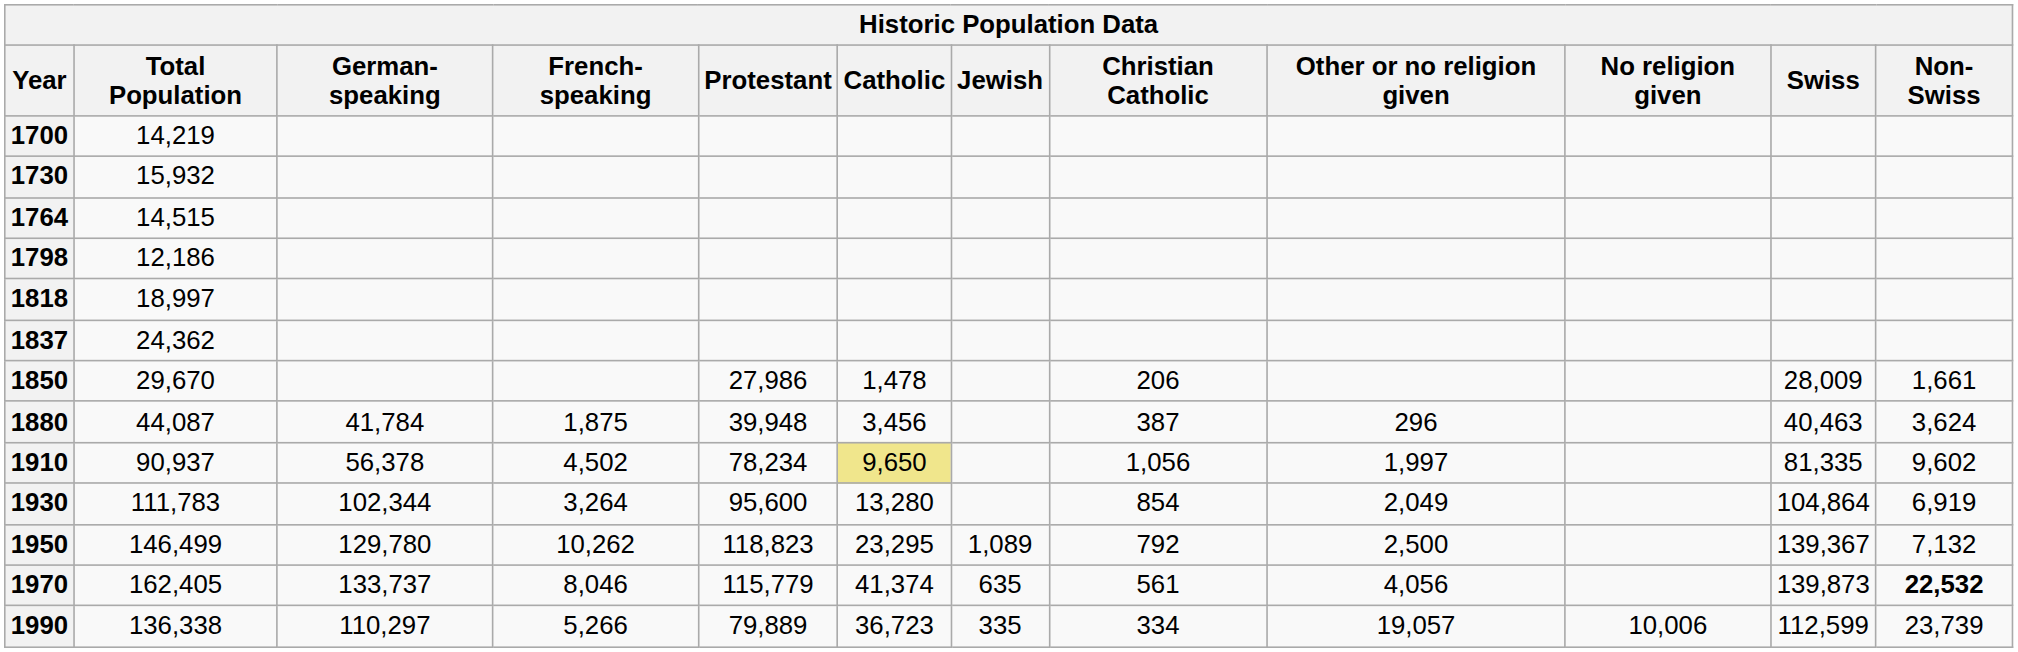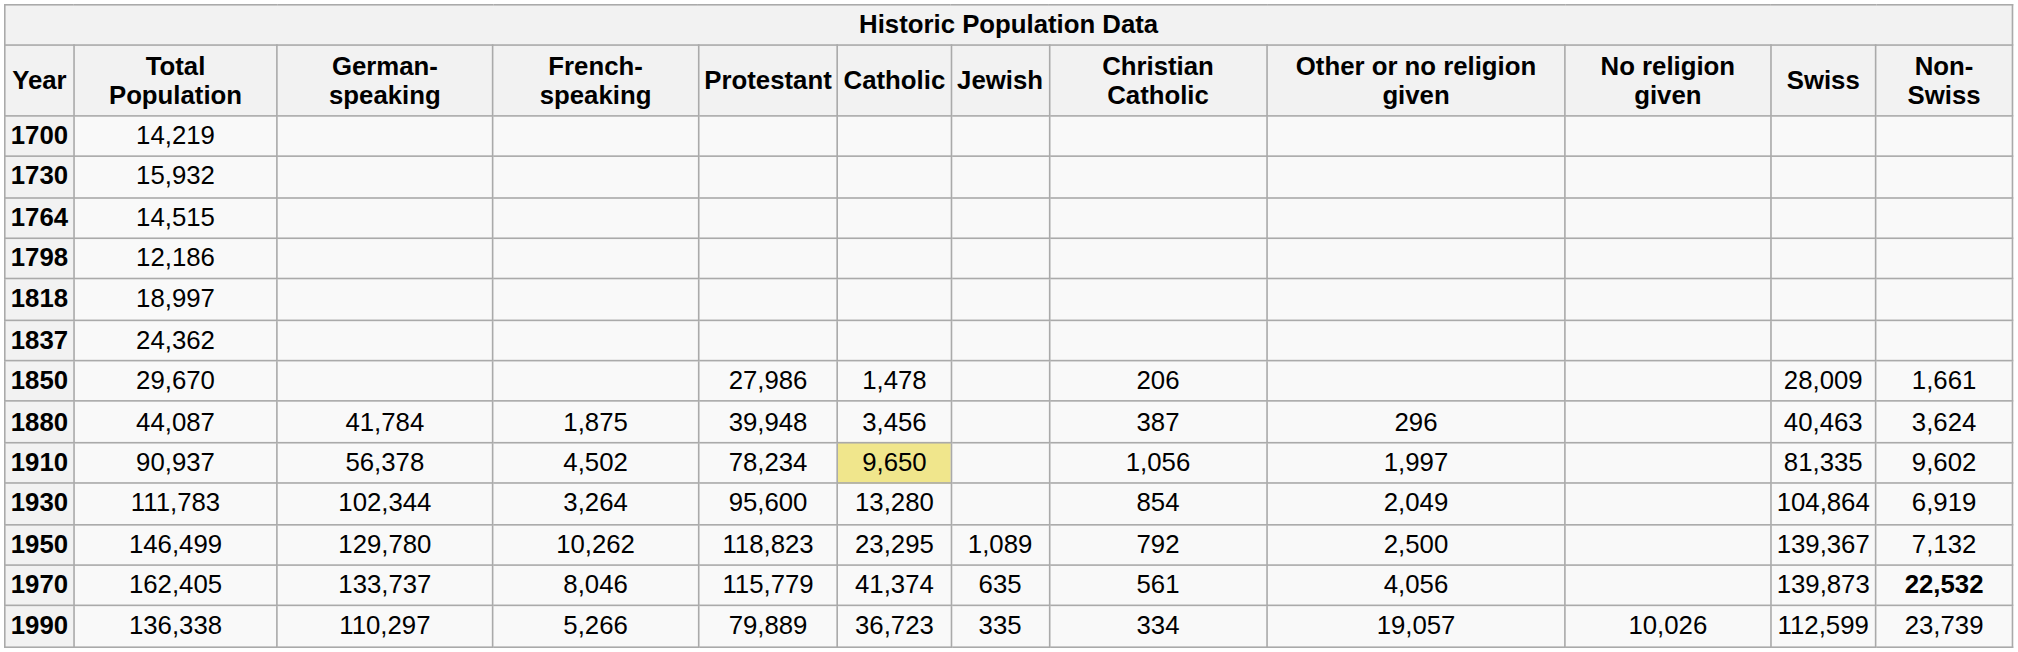1990 | No religion given: 10,006 -> 10,026
